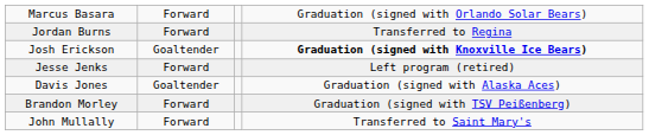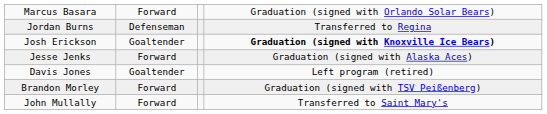Jordan Burns | column 2: Forward -> Defenseman
Jesse Jenks | column 4: Left program (retired) -> Graduation (signed with Alaska Aces)
Davis Jones | column 4: Graduation (signed with Alaska Aces) -> Left program (retired)
